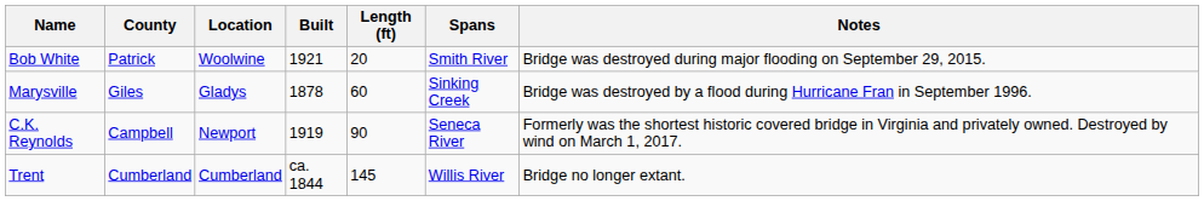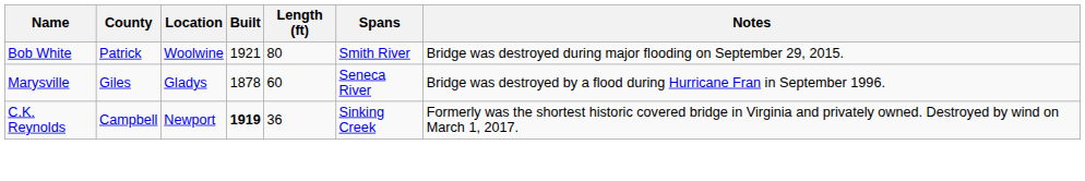Bob White | Length (ft): 20 -> 80
Marysville | Spans: Sinking Creek -> Seneca River
C.K. Reynolds | Built: normal -> bold
C.K. Reynolds | Length (ft): 90 -> 36
C.K. Reynolds | Spans: Seneca River -> Sinking Creek
- row: Trent | Cumberland | Cumberland | ca. 1844 | 145 | Willis River | Bridge no longer extant.
